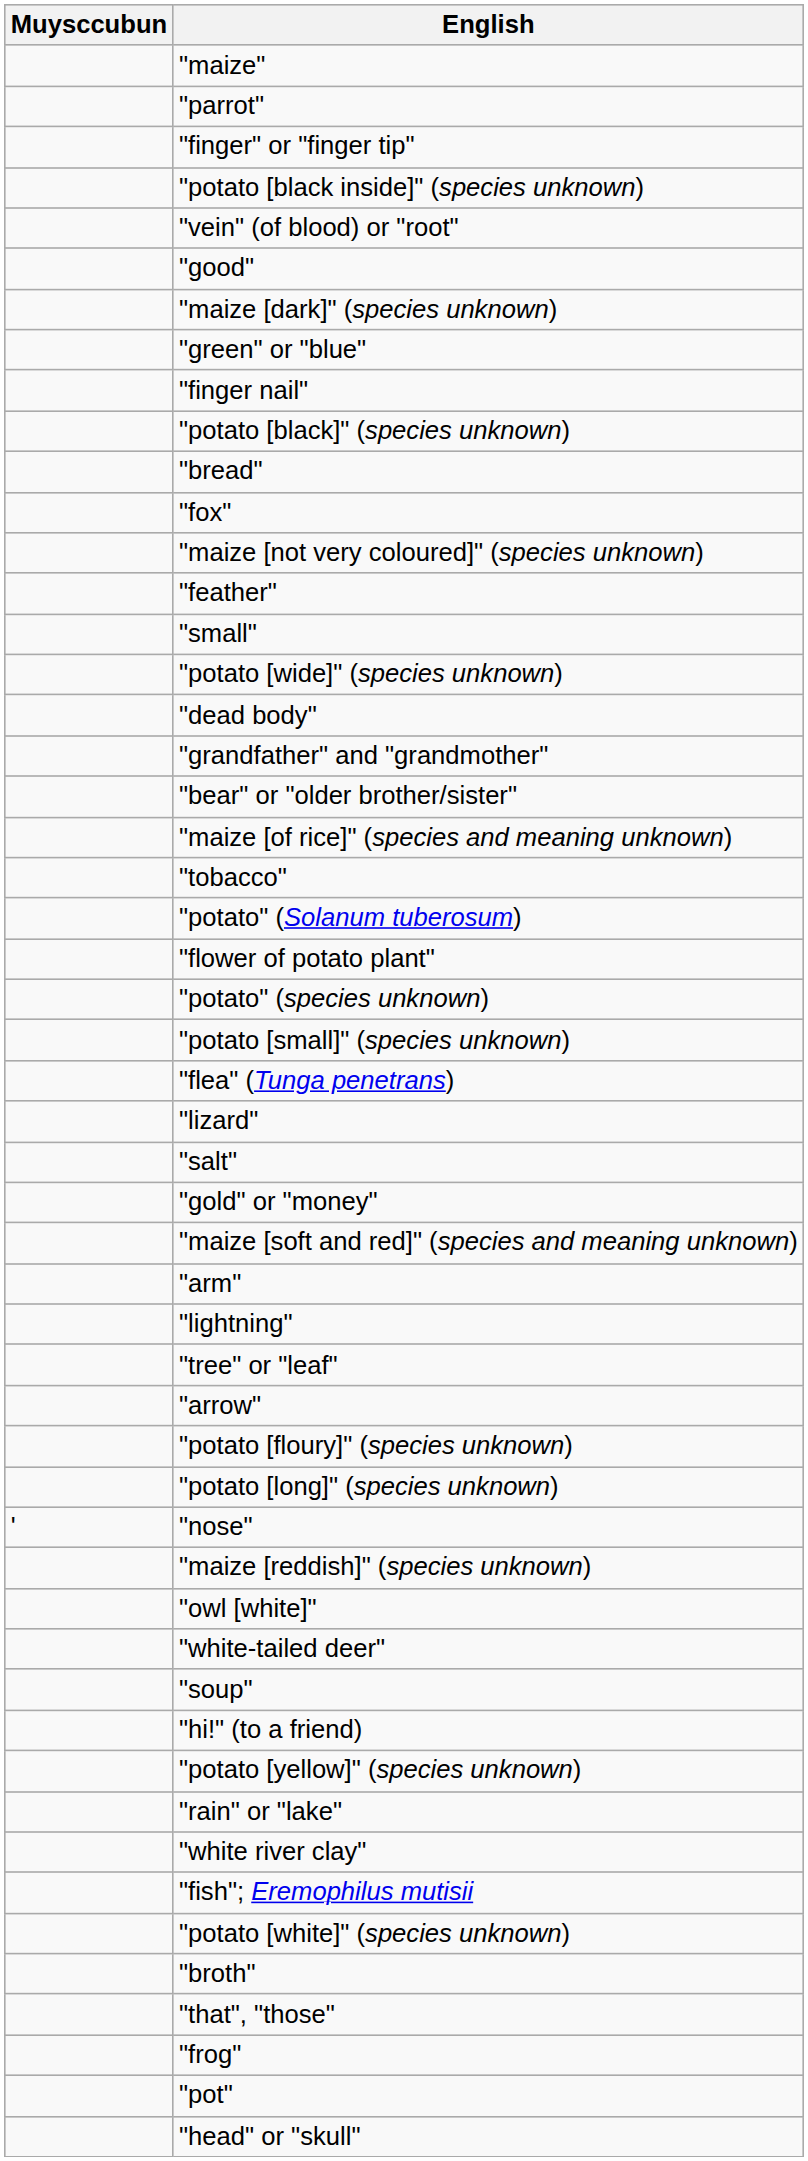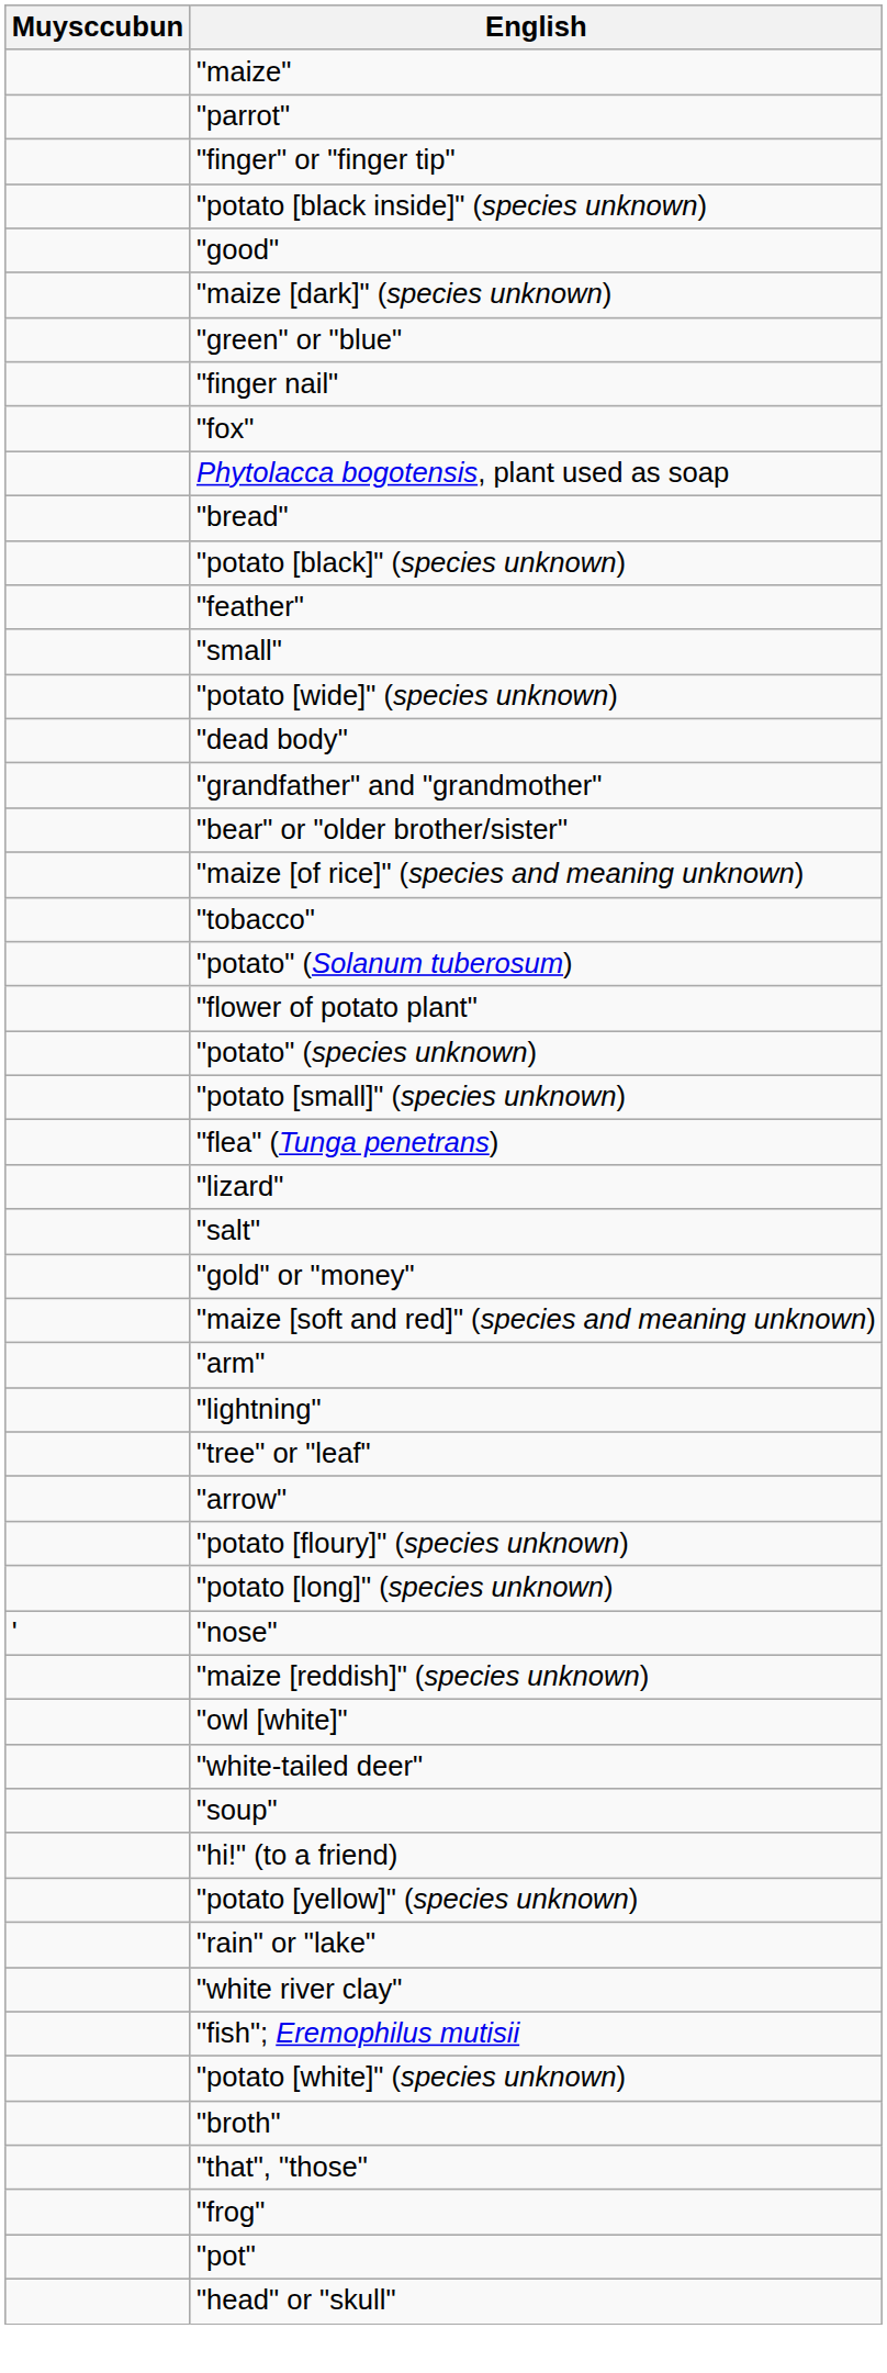- row: "vein" (of blood) or "root"
rows swapped: "fox" <-> "potato [black]" (species unknown)
+ row: Phytolacca bogotensis, plant used as soap
- row: "maize [not very coloured]" (species unknown)
